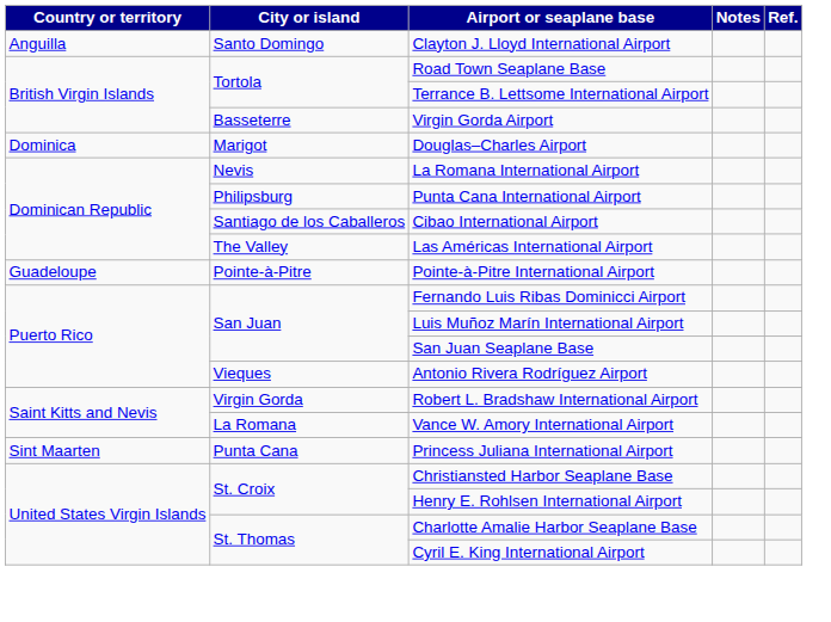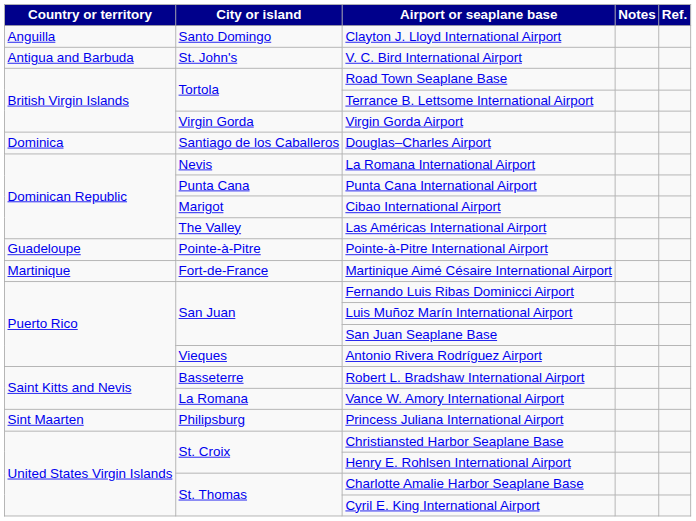+ row: Antigua and Barbuda | St. John's | V. C. Bird International Airport
Virgin Gorda Airport | City or island: Basseterre -> Virgin Gorda
Douglas–Charles Airport | City or island: Marigot -> Santiago de los Caballeros
Punta Cana International Airport | City or island: Philipsburg -> Punta Cana
Cibao International Airport | City or island: Santiago de los Caballeros -> Marigot
+ row: Martinique | Fort-de-France | Martinique Aimé Césaire International Airport
Robert L. Bradshaw International Airport | City or island: Virgin Gorda -> Basseterre
Princess Juliana International Airport | City or island: Punta Cana -> Philipsburg
